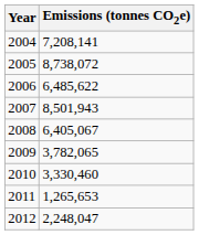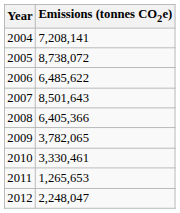2007 | Emissions (tonnes CO2e): 8,501,943 -> 8,501,643
2008 | Emissions (tonnes CO2e): 6,405,067 -> 6,405,366
2010 | Emissions (tonnes CO2e): 3,330,460 -> 3,330,461
